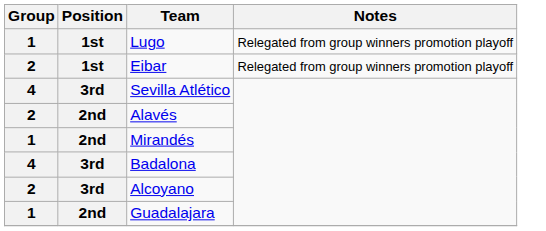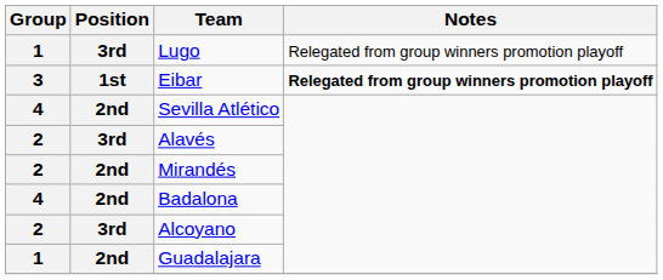Lugo | Position: 1st -> 3rd
Eibar | Group: 2 -> 3
Eibar | Notes: normal -> bold
Sevilla Atlético | Position: 3rd -> 2nd
Alavés | Position: 2nd -> 3rd
Mirandés | Group: 1 -> 2
Badalona | Position: 3rd -> 2nd
